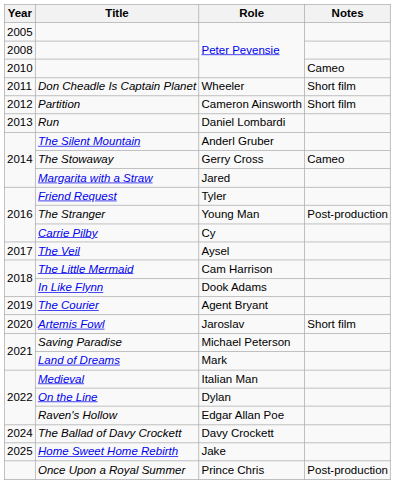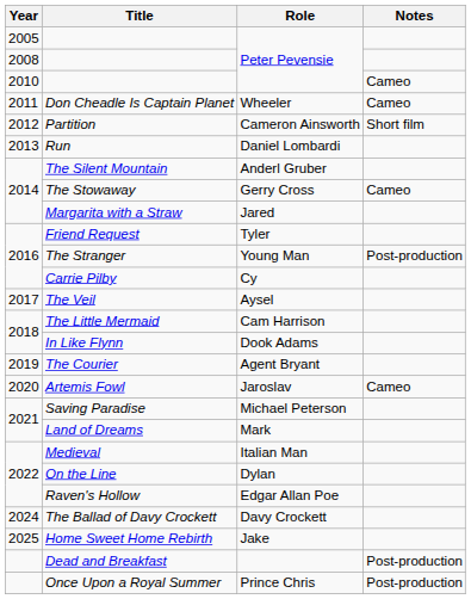Don Cheadle Is Captain Planet | Notes: Short film -> Cameo
Artemis Fowl | Notes: Short film -> Cameo
+ row: Dead and Breakfast | Post-production
